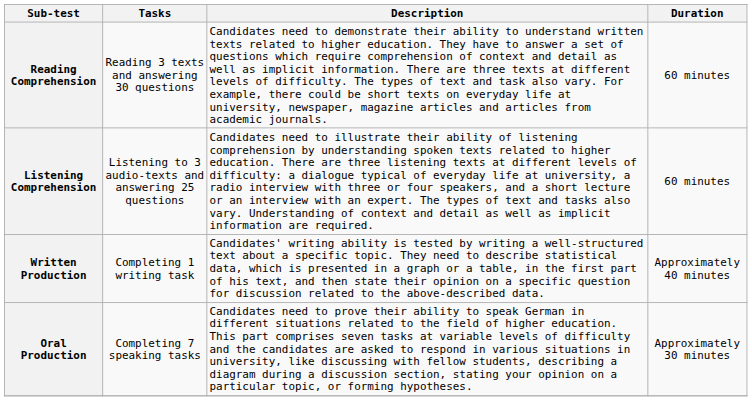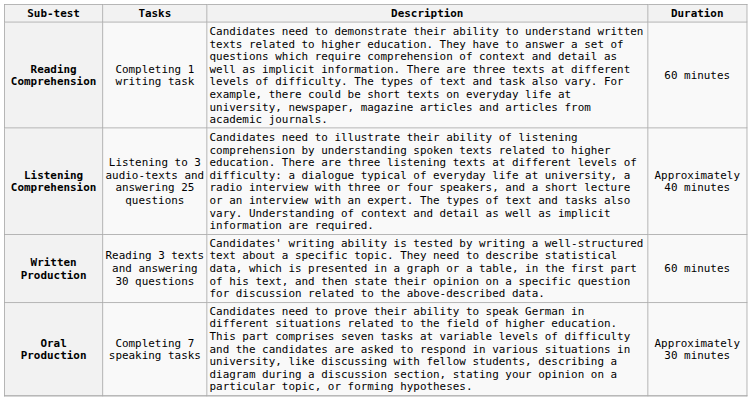Reading Comprehension | Tasks: Reading 3 texts and answering 30 questions -> Completing 1 writing task
Listening Comprehension | Duration: 60 minutes -> Approximately 40 minutes
Written Production | Tasks: Completing 1 writing task -> Reading 3 texts and answering 30 questions
Written Production | Duration: Approximately 40 minutes -> 60 minutes
